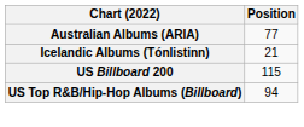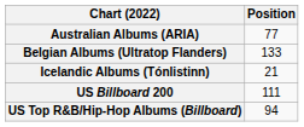+ row: Belgian Albums (Ultratop Flanders) | 133
US Billboard 200 | Position: 115 -> 111
